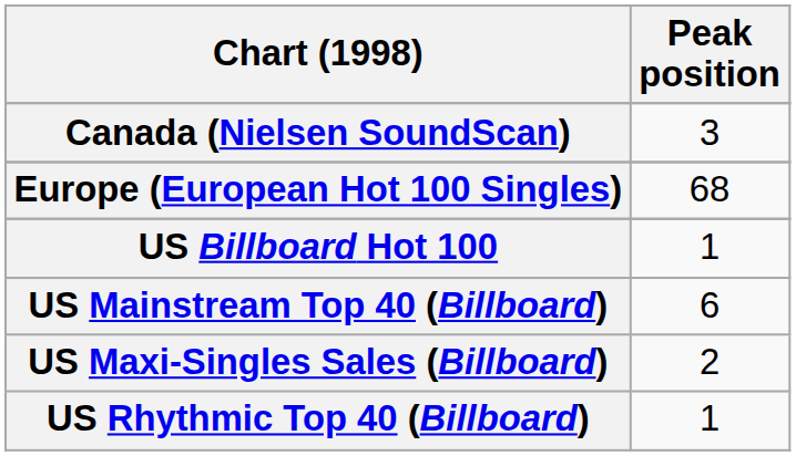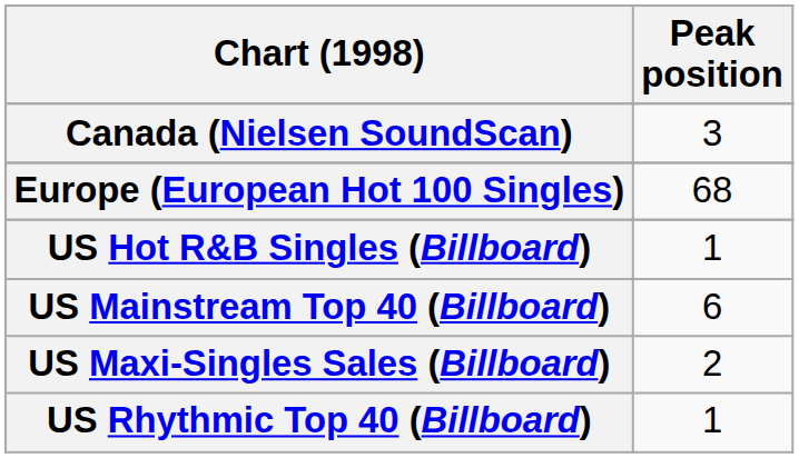- row: US Billboard Hot 100 | 1
+ row: US Hot R&B Singles (Billboard) | 1
